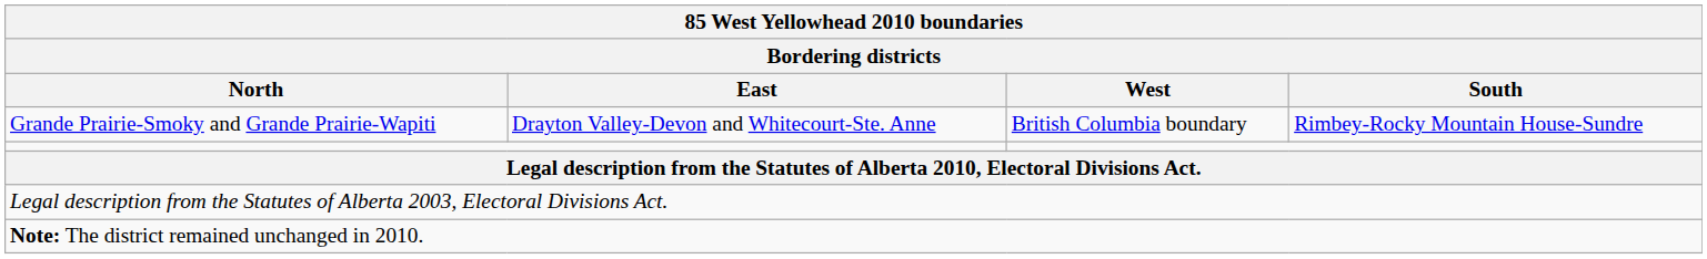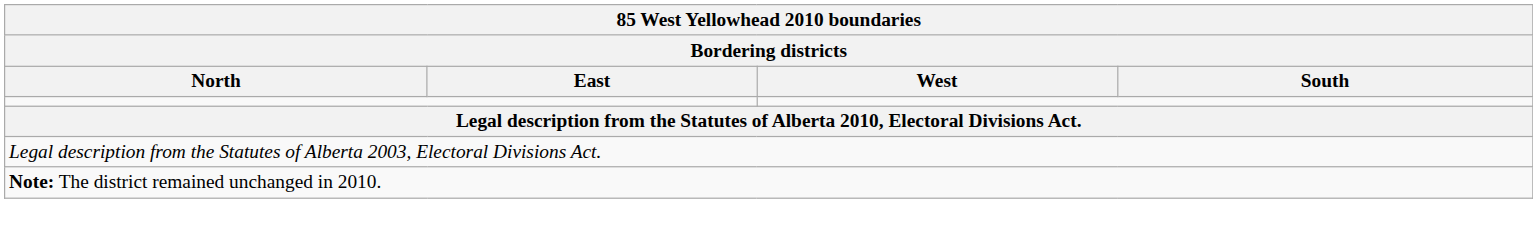- row: Grande Prairie-Smoky and Grande Prairie-Wapiti | Drayton Valley-Devon and Whitecourt-Ste. Anne | British Columbia boundary | Rimbey-Rocky Mountain House-Sundre
